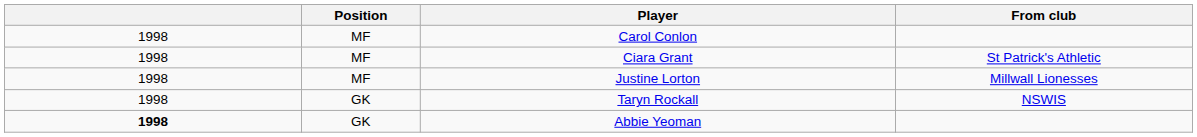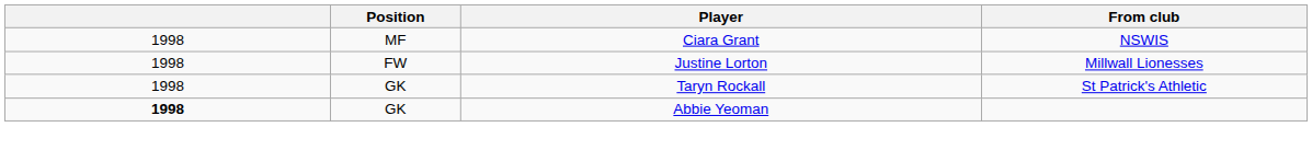- row: 1998 | MF | Carol Conlon
Ciara Grant | From club: St Patrick's Athletic -> NSWIS
Justine Lorton | Position: MF -> FW
Taryn Rockall | From club: NSWIS -> St Patrick's Athletic
